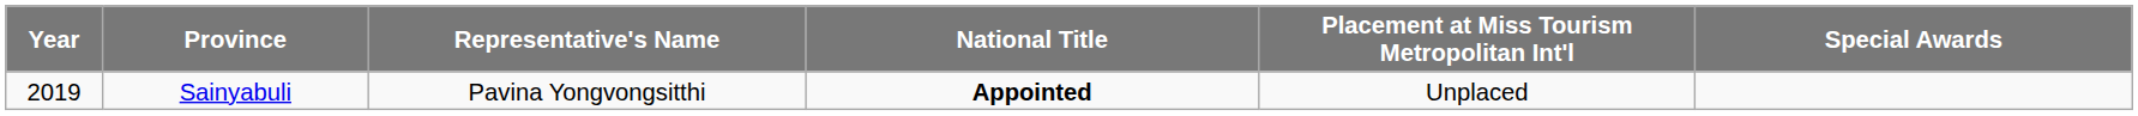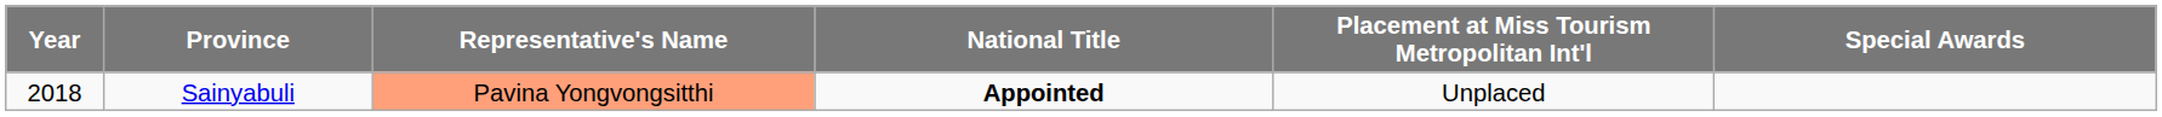Sainyabuli | Year: 2019 -> 2018
Sainyabuli | Representative's Name: no background -> lightsalmon background
